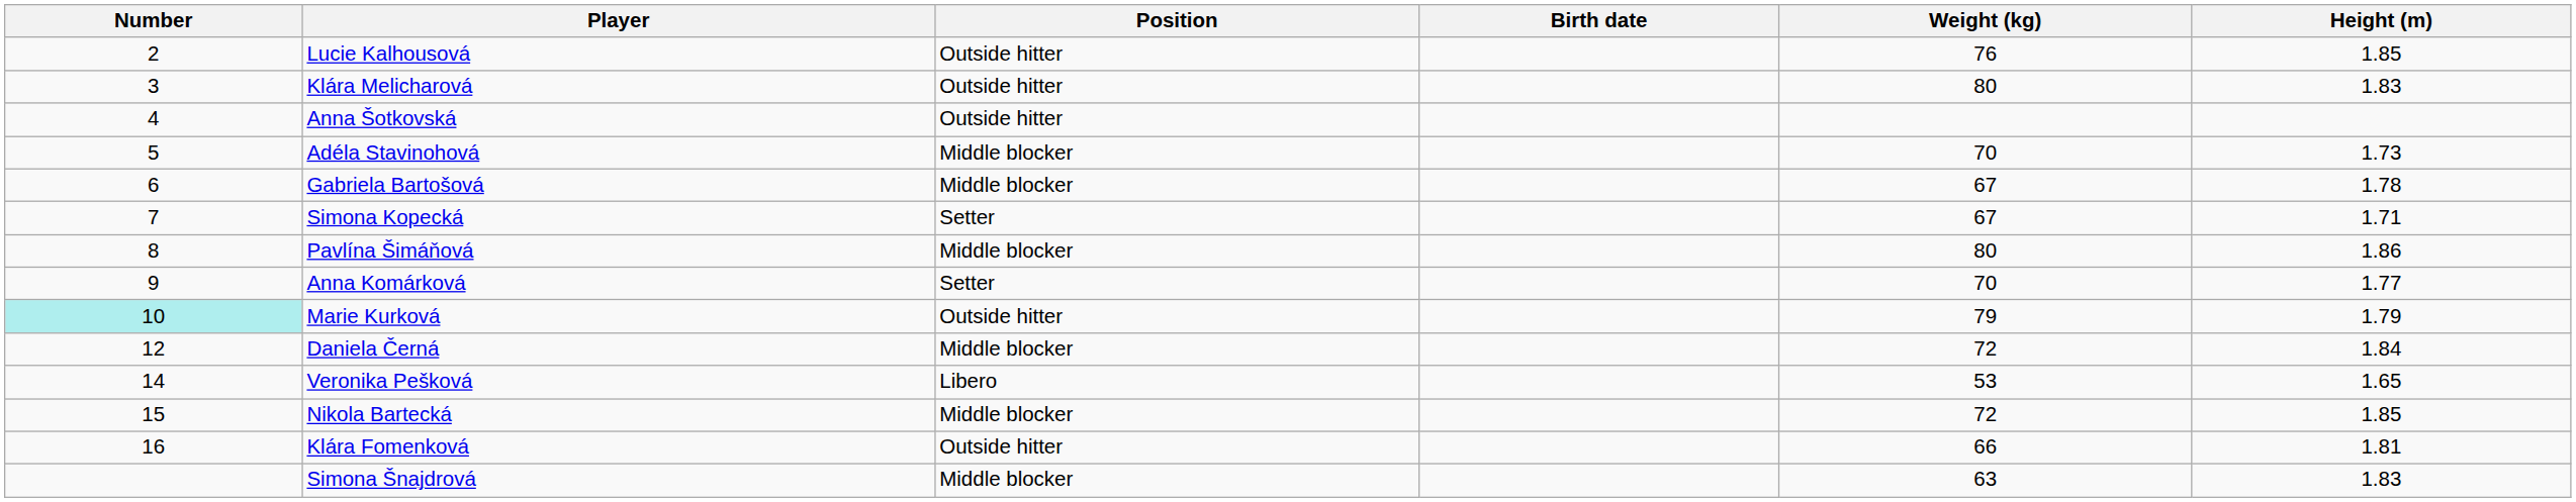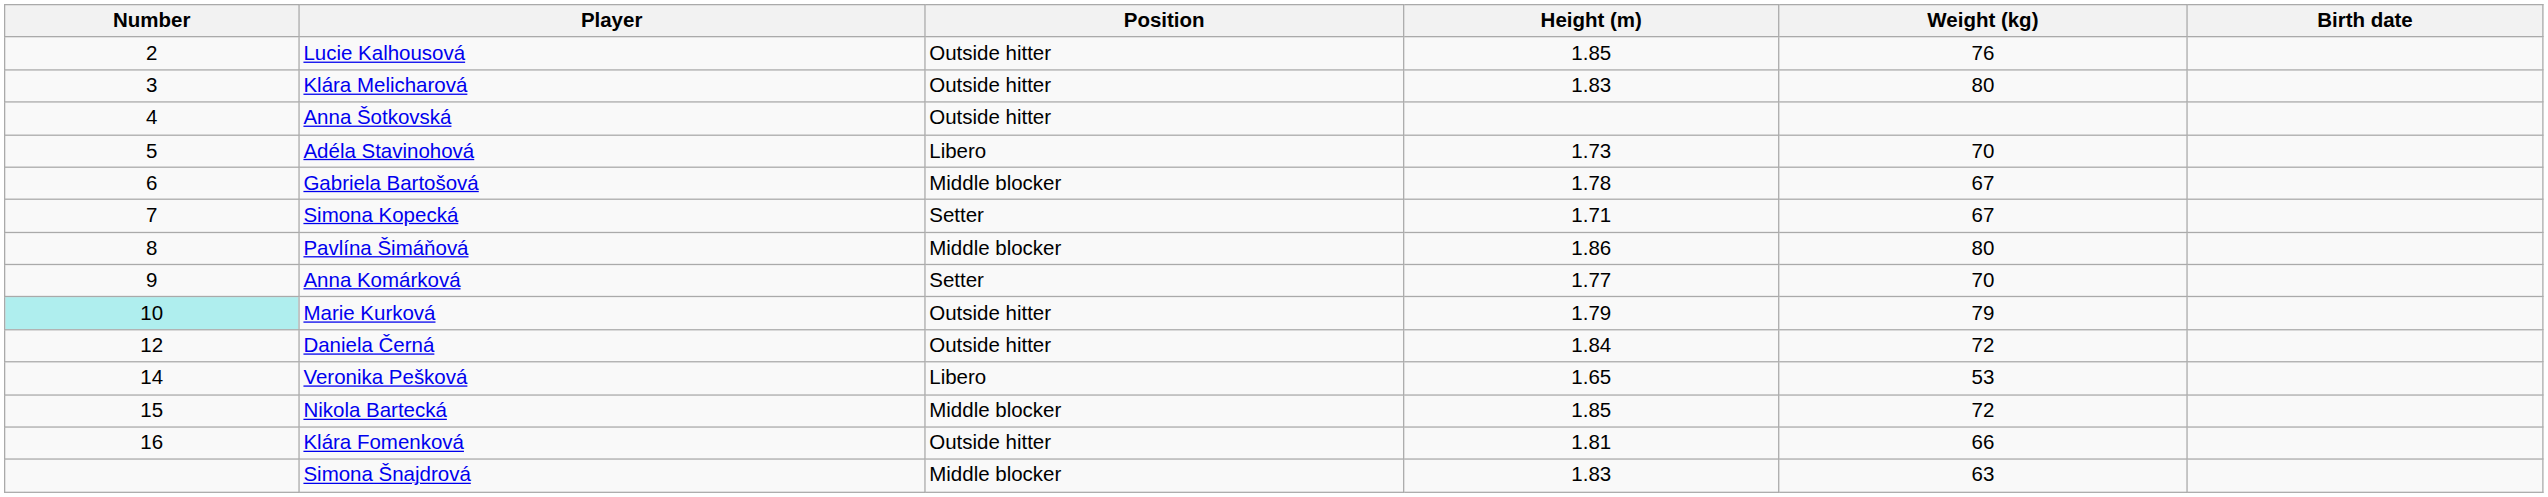columns swapped: Height (m) <-> Birth date
Adéla Stavinohová | Position: Middle blocker -> Libero
Daniela Černá | Position: Middle blocker -> Outside hitter
